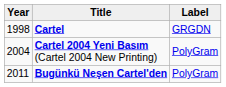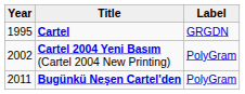Cartel | Year: 1998 -> 1995
Cartel 2004 Yeni Basım (Cartel 2004 New Printing) | Year: 2004 -> 2002
